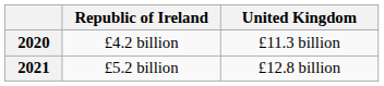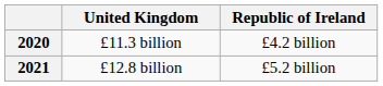columns swapped: United Kingdom <-> Republic of Ireland
